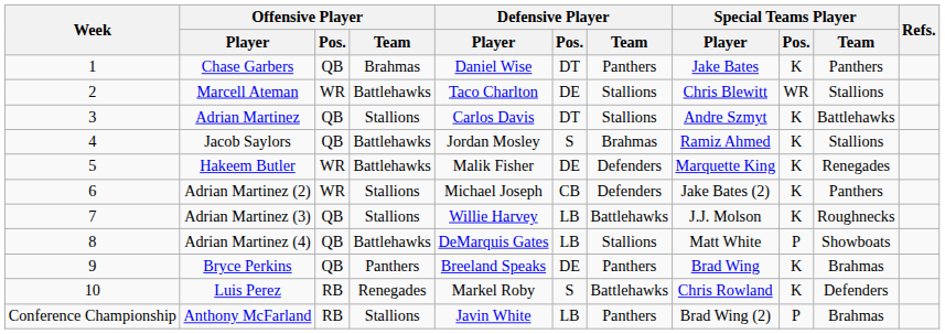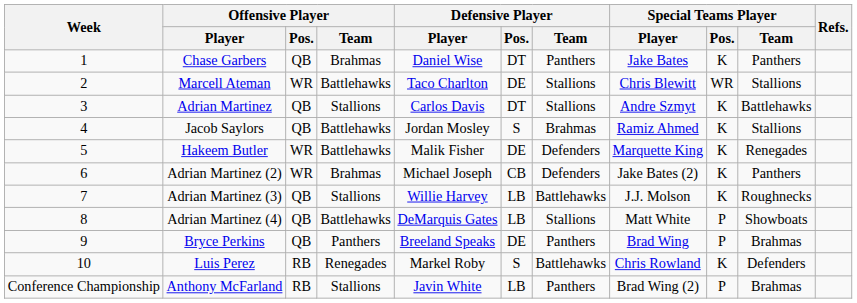Adrian Martinez (2) | Offensive Player / Team: Stallions -> Brahmas
Bryce Perkins | Special Teams Player / Pos.: K -> P
